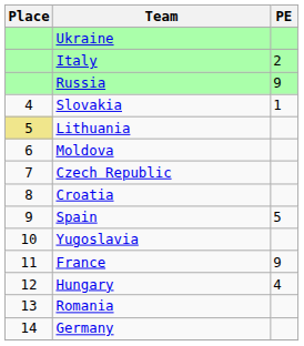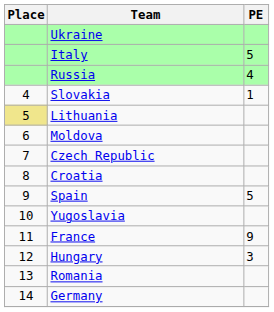Italy | PE: 2 -> 5
Russia | PE: 9 -> 4
Hungary | PE: 4 -> 3
